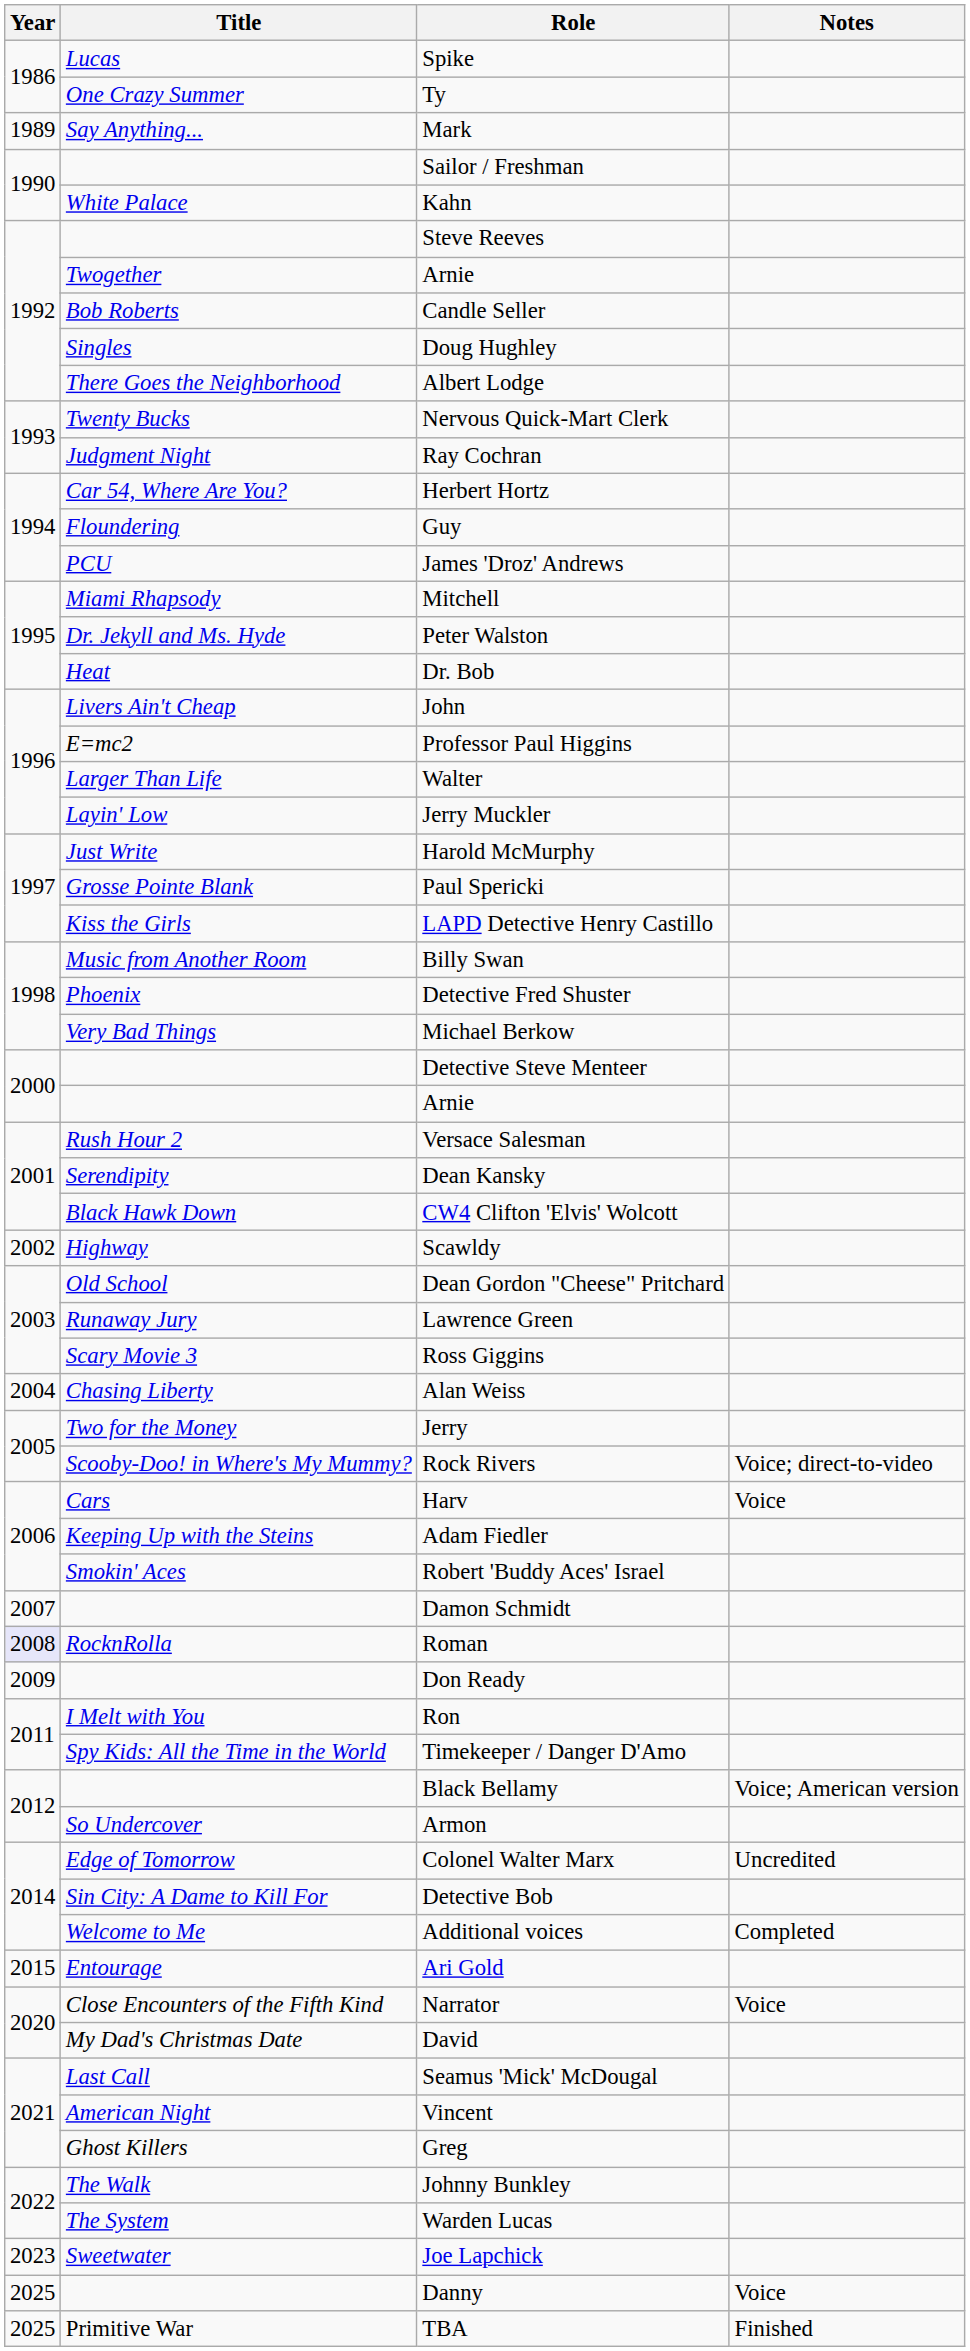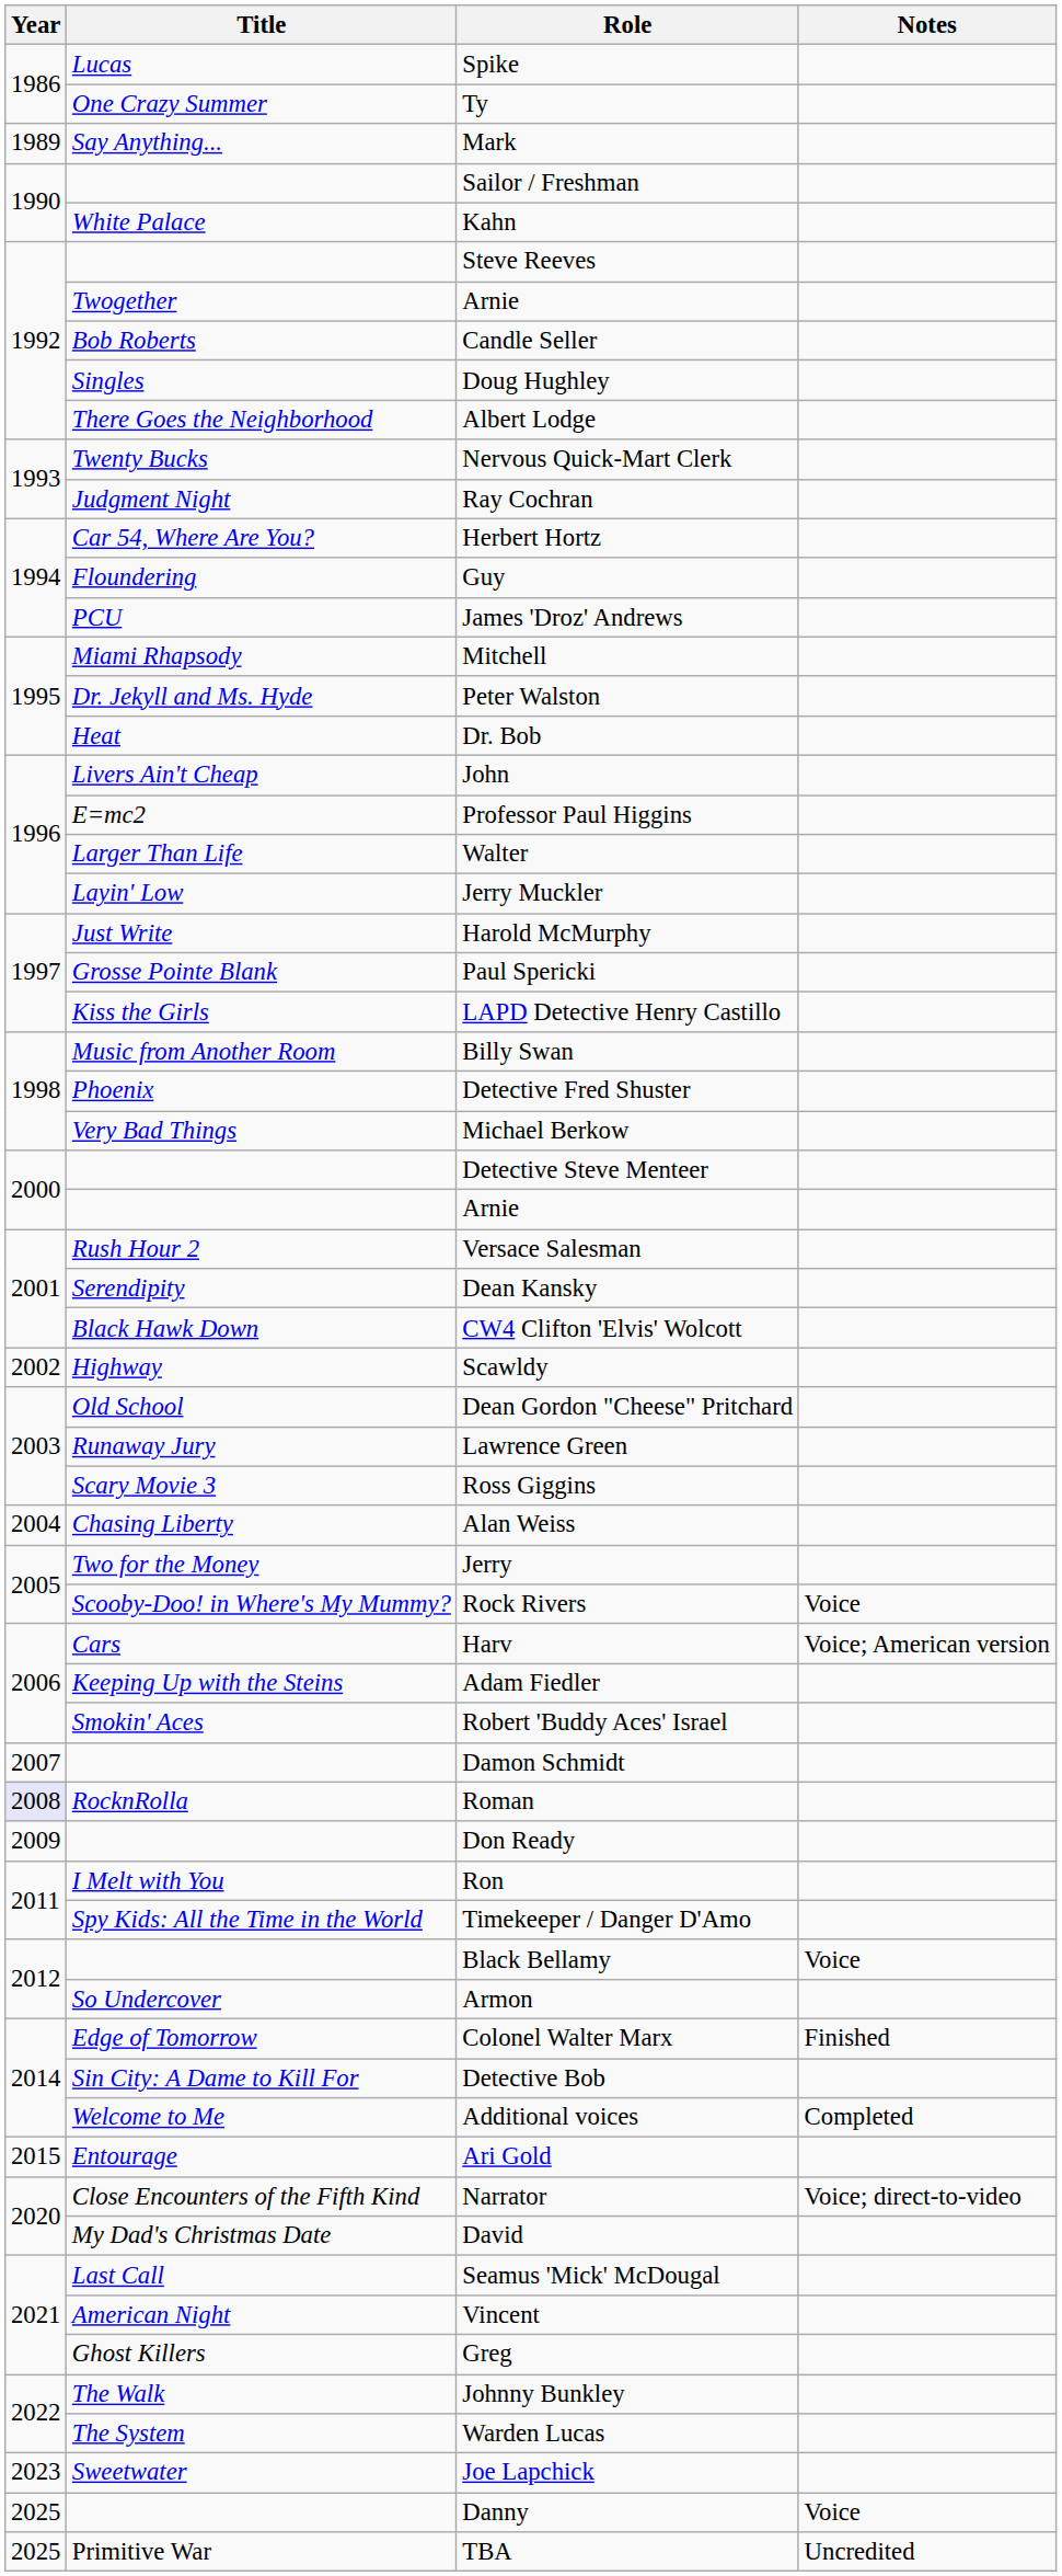Rock Rivers | Notes: Voice; direct-to-video -> Voice
Harv | Notes: Voice -> Voice; American version
Black Bellamy | Notes: Voice; American version -> Voice
Colonel Walter Marx | Notes: Uncredited -> Finished
Narrator | Notes: Voice -> Voice; direct-to-video
TBA | Notes: Finished -> Uncredited
